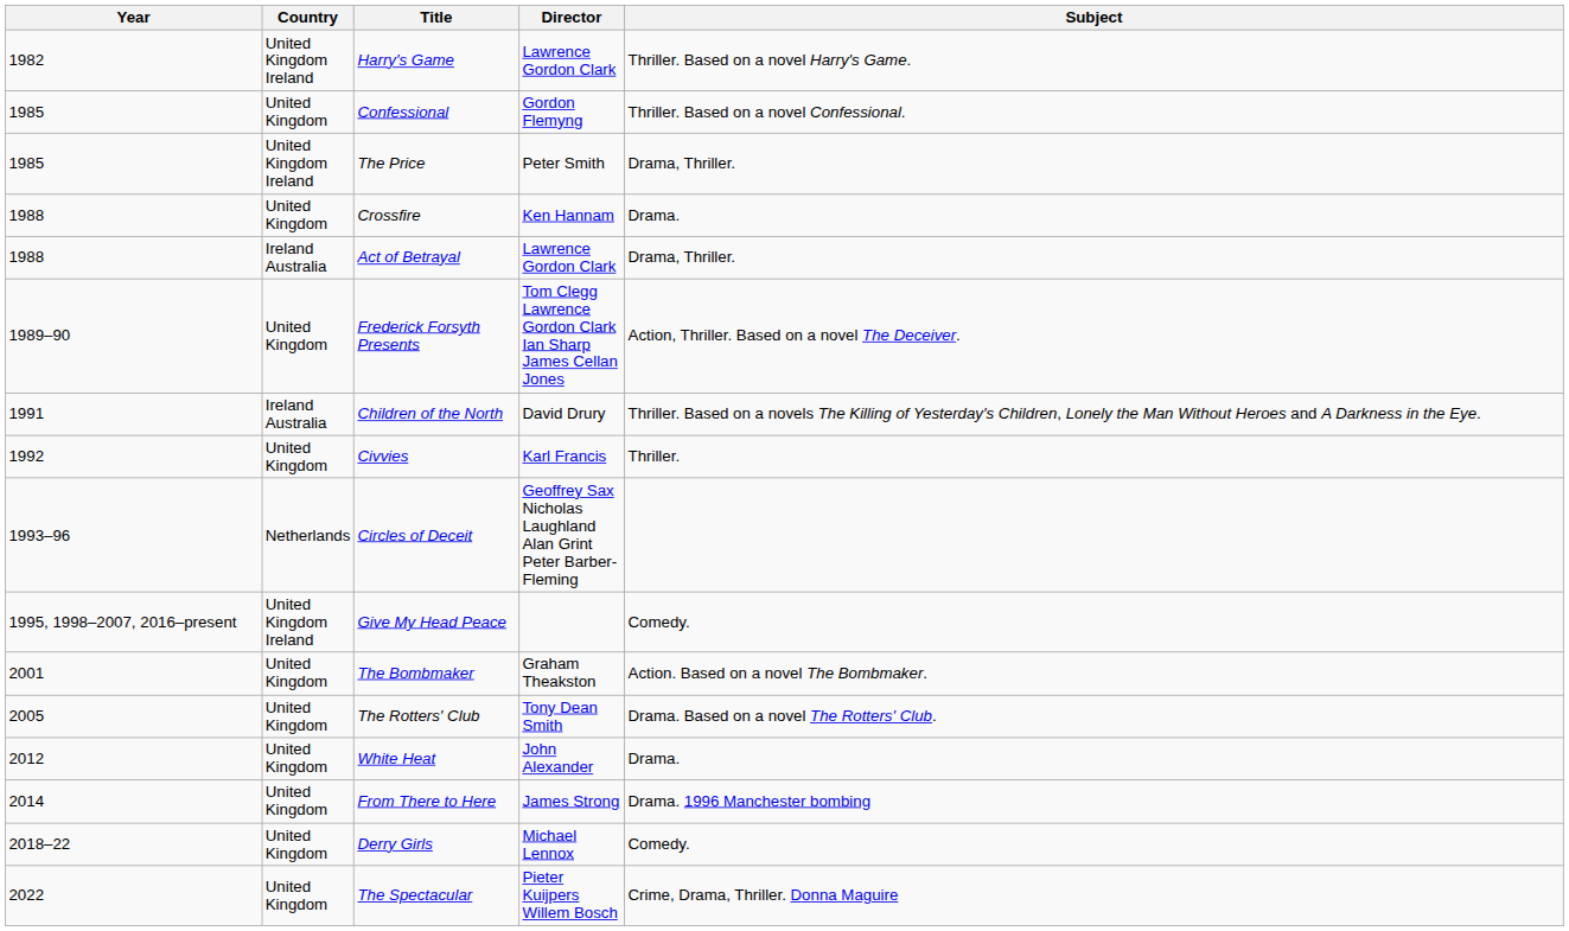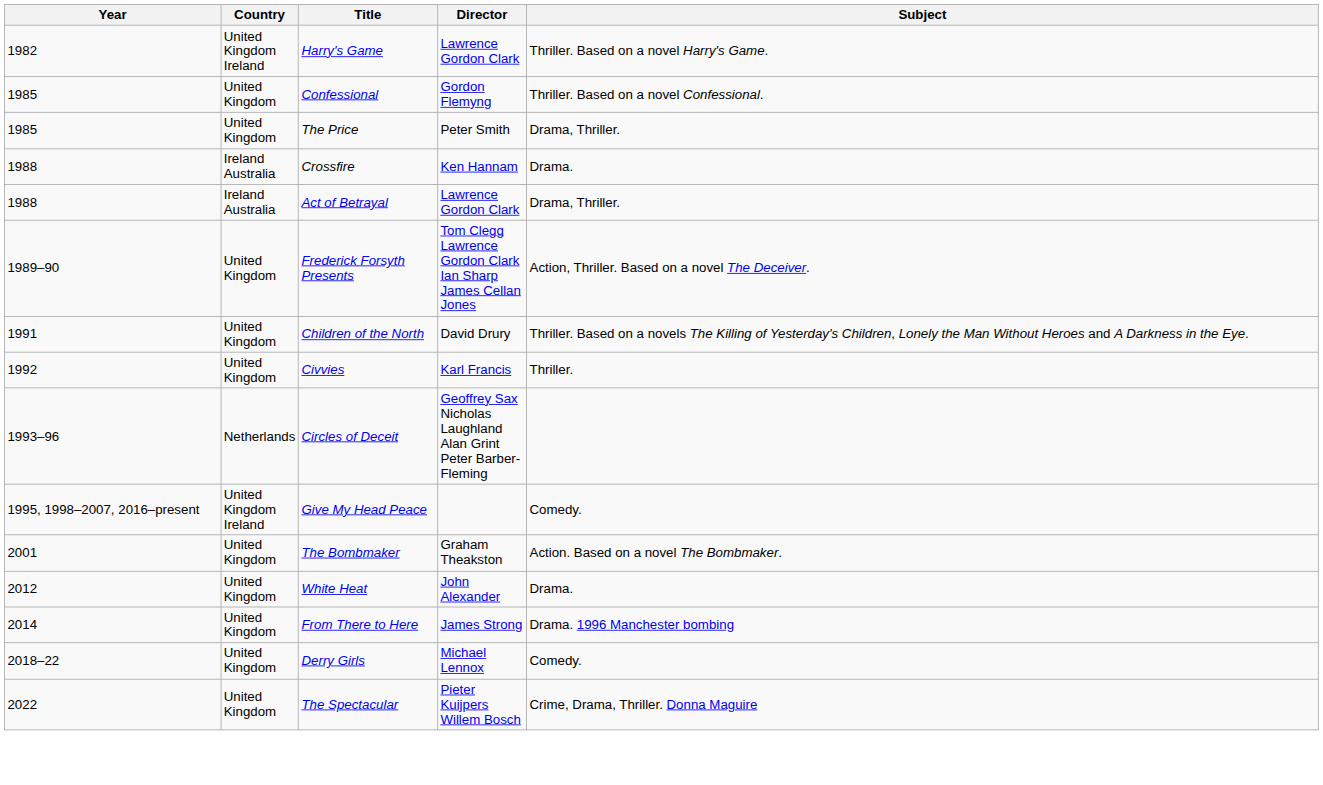The Price | Country: United Kingdom Ireland -> United Kingdom
Crossfire | Country: United Kingdom -> Ireland Australia
Children of the North | Country: Ireland Australia -> United Kingdom
- row: 2005 | United Kingdom | The Rotters' Club | Tony Dean Smith | Drama. Based on a novel The Rotters' Club.
